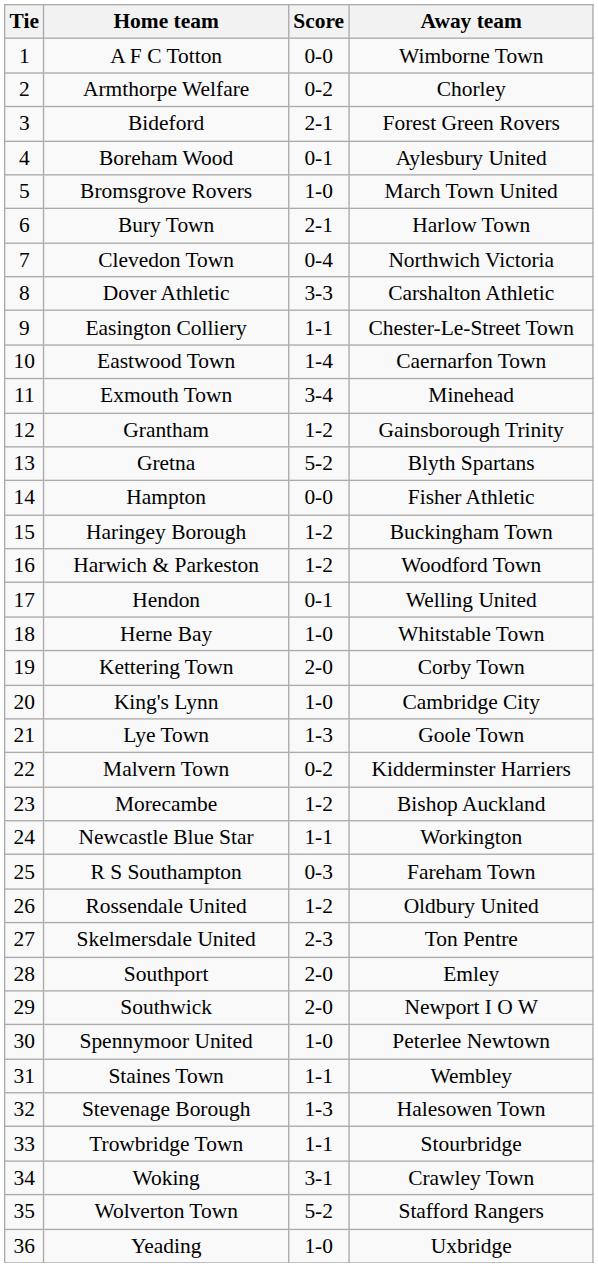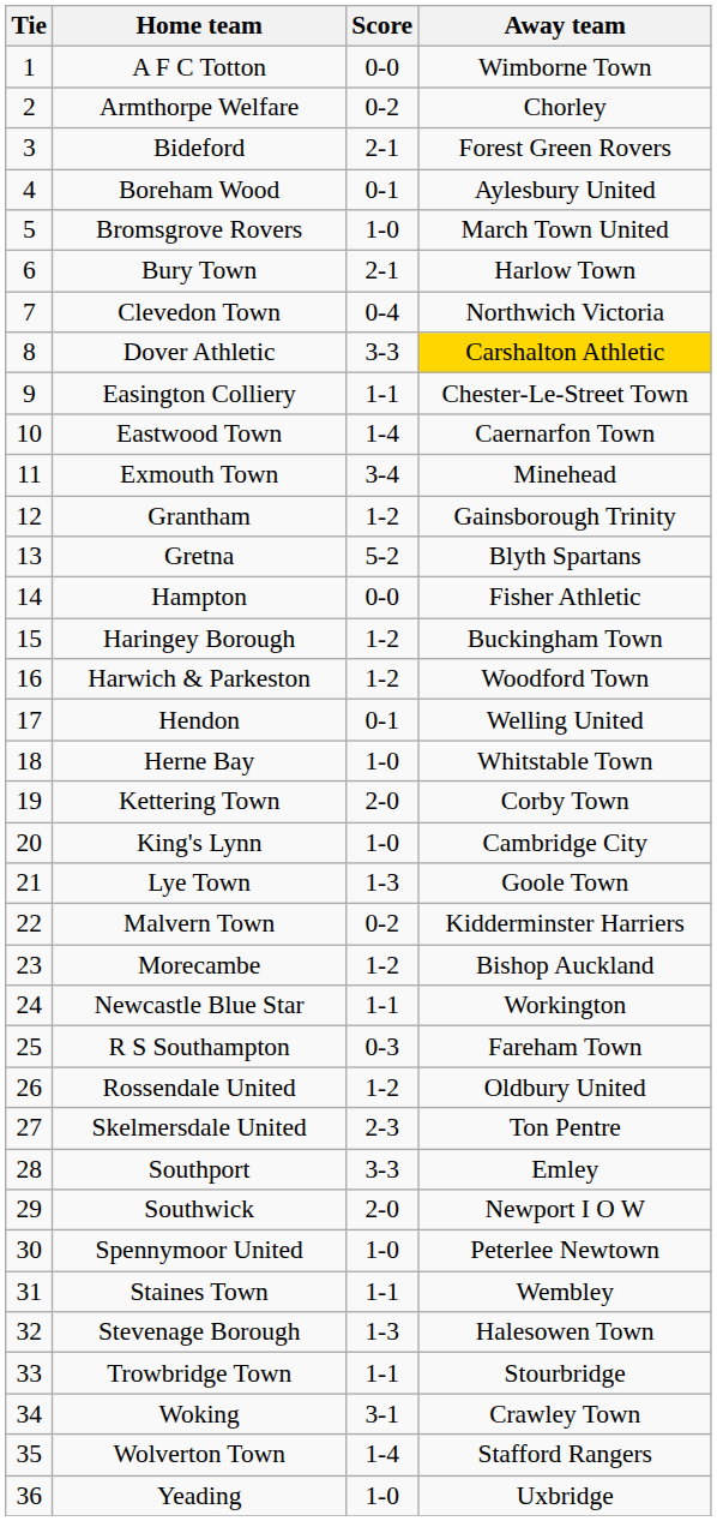Dover Athletic | Away team: no background -> gold background
Southport | Score: 2-0 -> 3-3
Wolverton Town | Score: 5-2 -> 1-4
